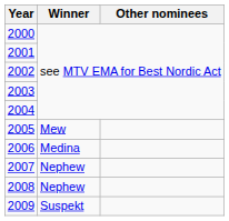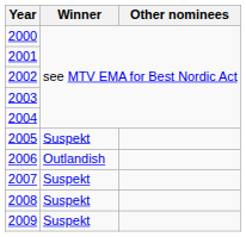2005 | Winner: Mew -> Suspekt
2006 | Winner: Medina -> Outlandish
2007 | Winner: Nephew -> Suspekt
2008 | Winner: Nephew -> Suspekt
